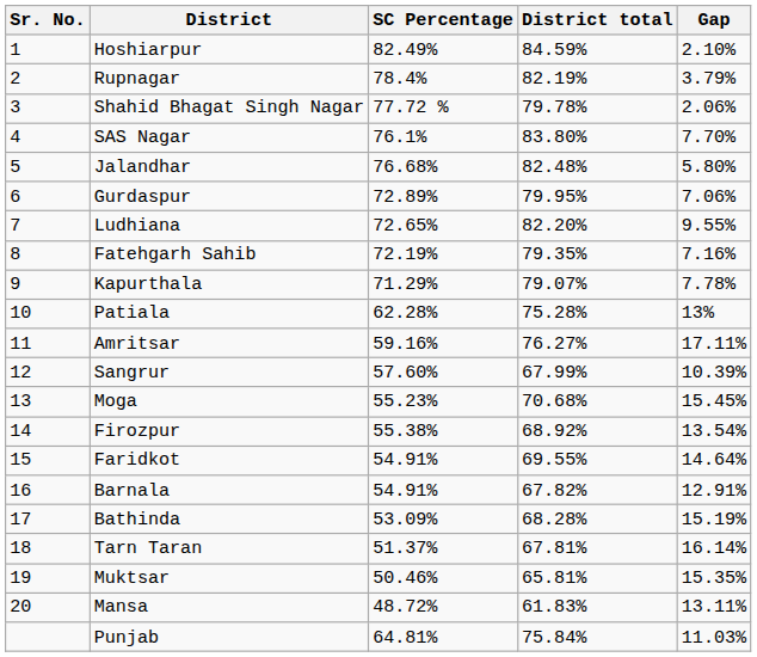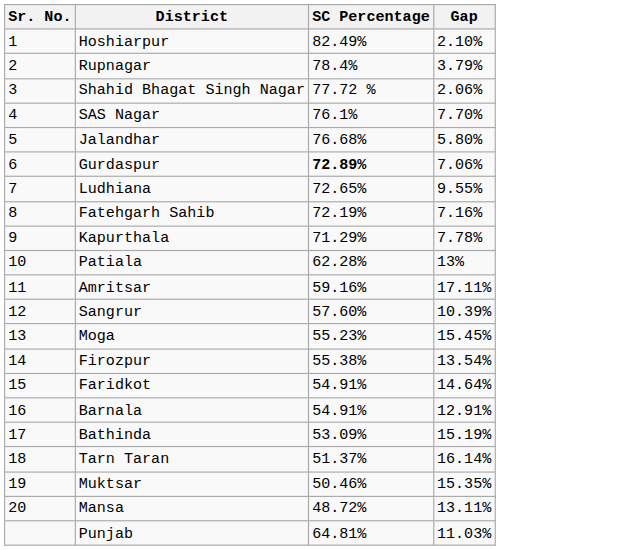- column: District total | 84.59% | 82.19% | 79.78% | 83.80% | 82.48% | 79.95% | 82.20% | 79.35% | 79.07% | 75.28% | 76.27% | 67.99% | 70.68% | 68.92% | 69.55% | 67.82% | 68.28% | 67.81% | 65.81% | 61.83% | 75.84%
Gurdaspur | SC Percentage: normal -> bold
